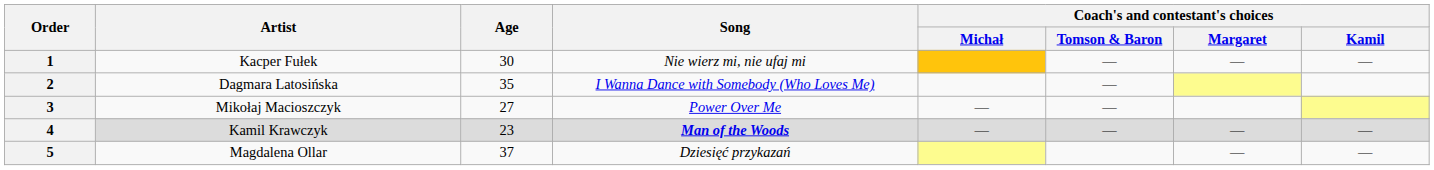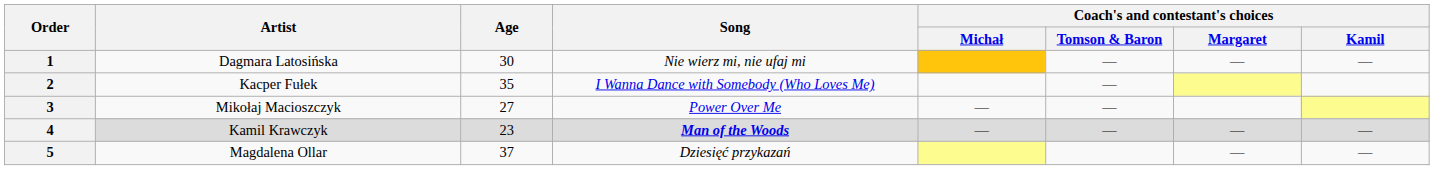1 | Artist: Kacper Fułek -> Dagmara Latosińska
2 | Artist: Dagmara Latosińska -> Kacper Fułek
